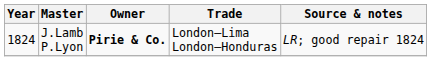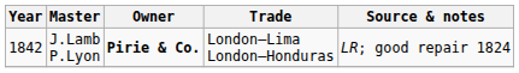J.Lamb P.Lyon | Year: 1824 -> 1842
